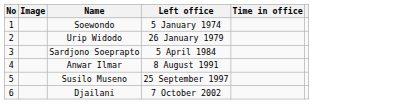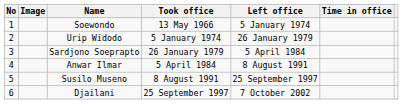+ column: Took office | 13 May 1966 | 5 January 1974 | 26 January 1979 | 5 April 1984 | 8 August 1991 | 25 September 1997
